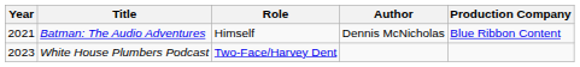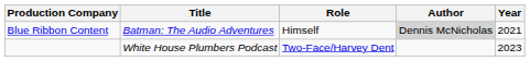columns swapped: Year <-> Production Company
Batman: The Audio Adventures | Author: no background -> lightgrey background
